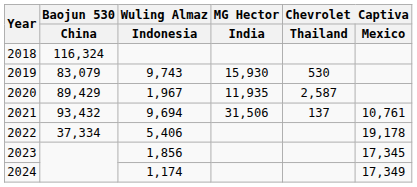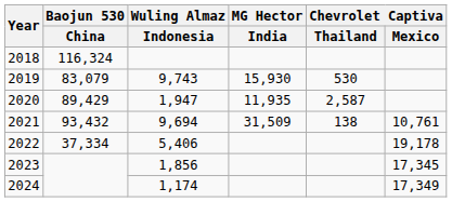2020 | Wuling Almaz / Indonesia: 1,967 -> 1,947
2021 | MG Hector / India: 31,506 -> 31,509
2021 | Chevrolet Captiva / Thailand: 137 -> 138
